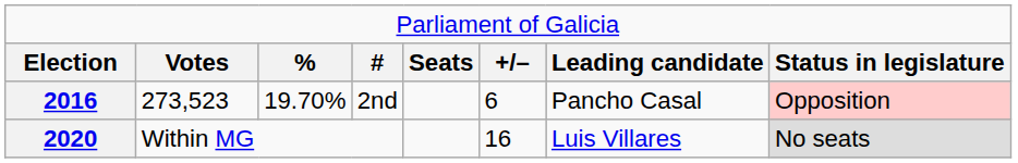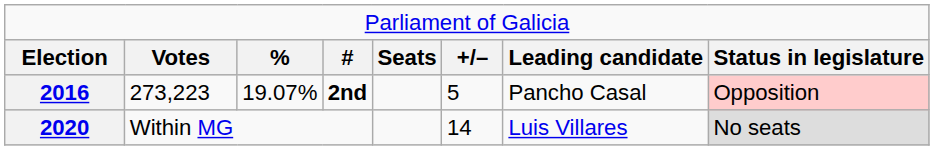2016 | column 2: 273,523 -> 273,223
2016 | column 3: 19.70% -> 19.07%
2016 | column 4: normal -> bold
2016 | column 6: 6 -> 5
2020 | column 6: 16 -> 14
